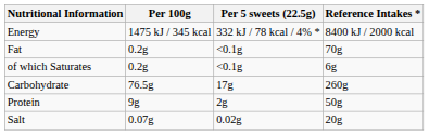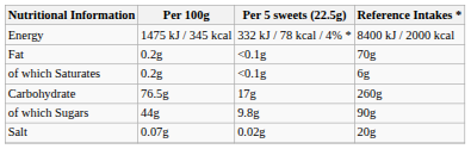+ row: of which Sugars | 44g | 9.8g | 90g
- row: Protein | 9g | 2g | 50g
